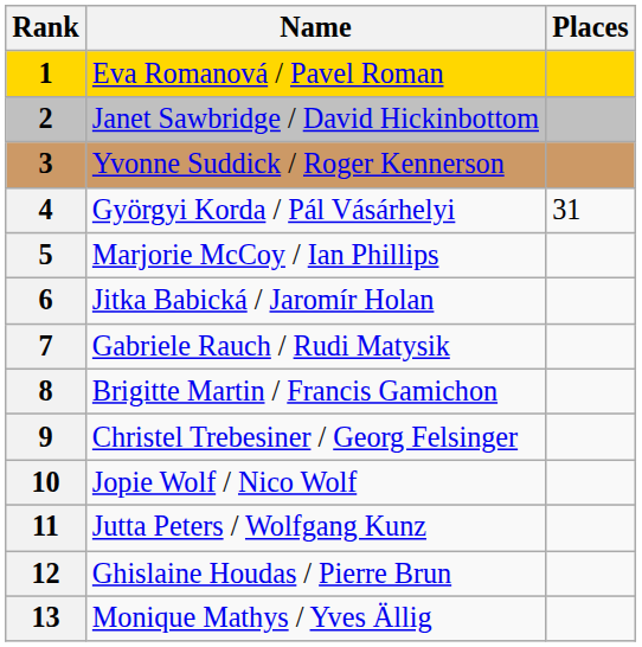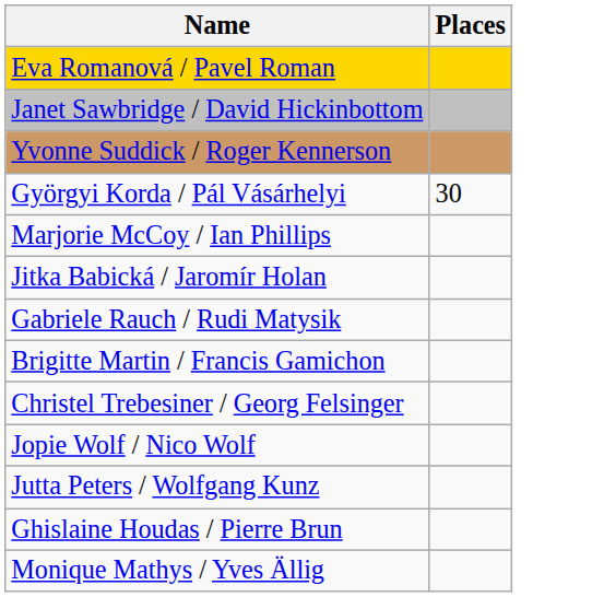- column: Rank | 1 | 2 | 3 | 4 | 5 | 6 | 7 | 8 | 9 | 10 | 11 | 12 | 13
Györgyi Korda / Pál Vásárhelyi | Places: 31 -> 30
